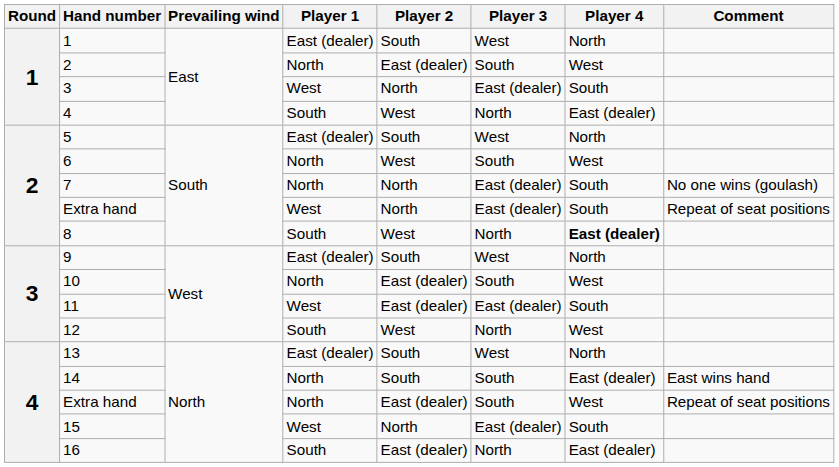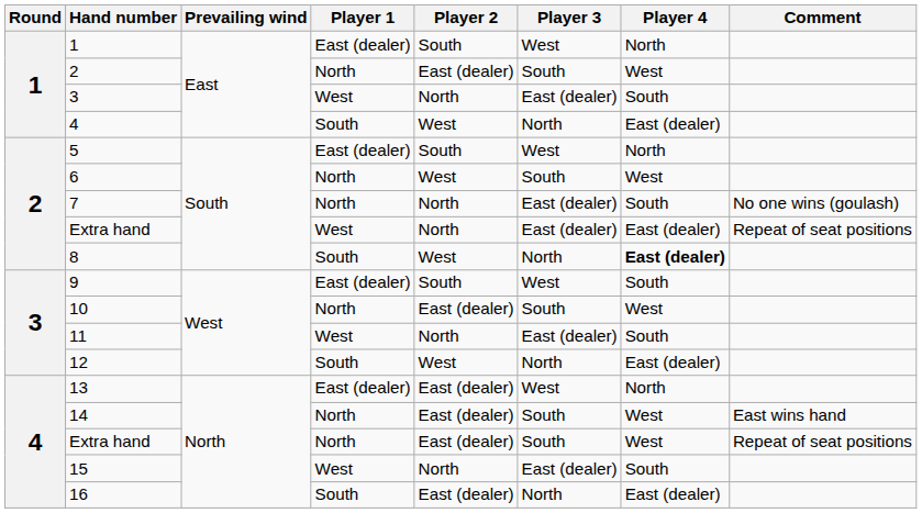2 / Extra hand | Player 4: South -> East (dealer)
9 | Player 4: North -> South
11 | Player 2: East (dealer) -> North
12 | Player 4: West -> East (dealer)
13 | Player 2: South -> East (dealer)
14 | Player 2: South -> East (dealer)
14 | Player 4: East (dealer) -> West
